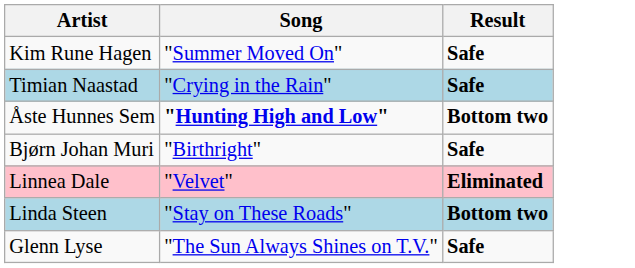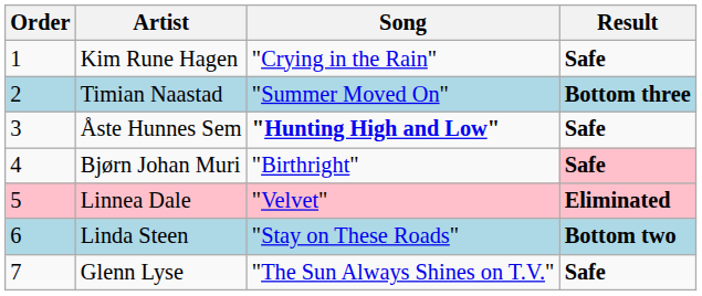+ column: Order | 1 | 2 | 3 | 4 | 5 | 6 | 7
Kim Rune Hagen | Song: "Summer Moved On" -> "Crying in the Rain"
Timian Naastad | Song: "Crying in the Rain" -> "Summer Moved On"
Timian Naastad | Result: Safe -> Bottom three
Åste Hunnes Sem | Result: Bottom two -> Safe
Bjørn Johan Muri | Result: no background -> pink background
